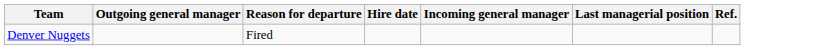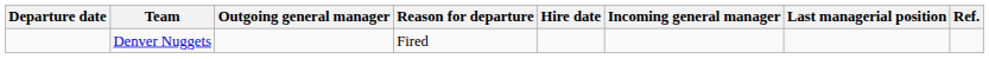+ column: Departure date
